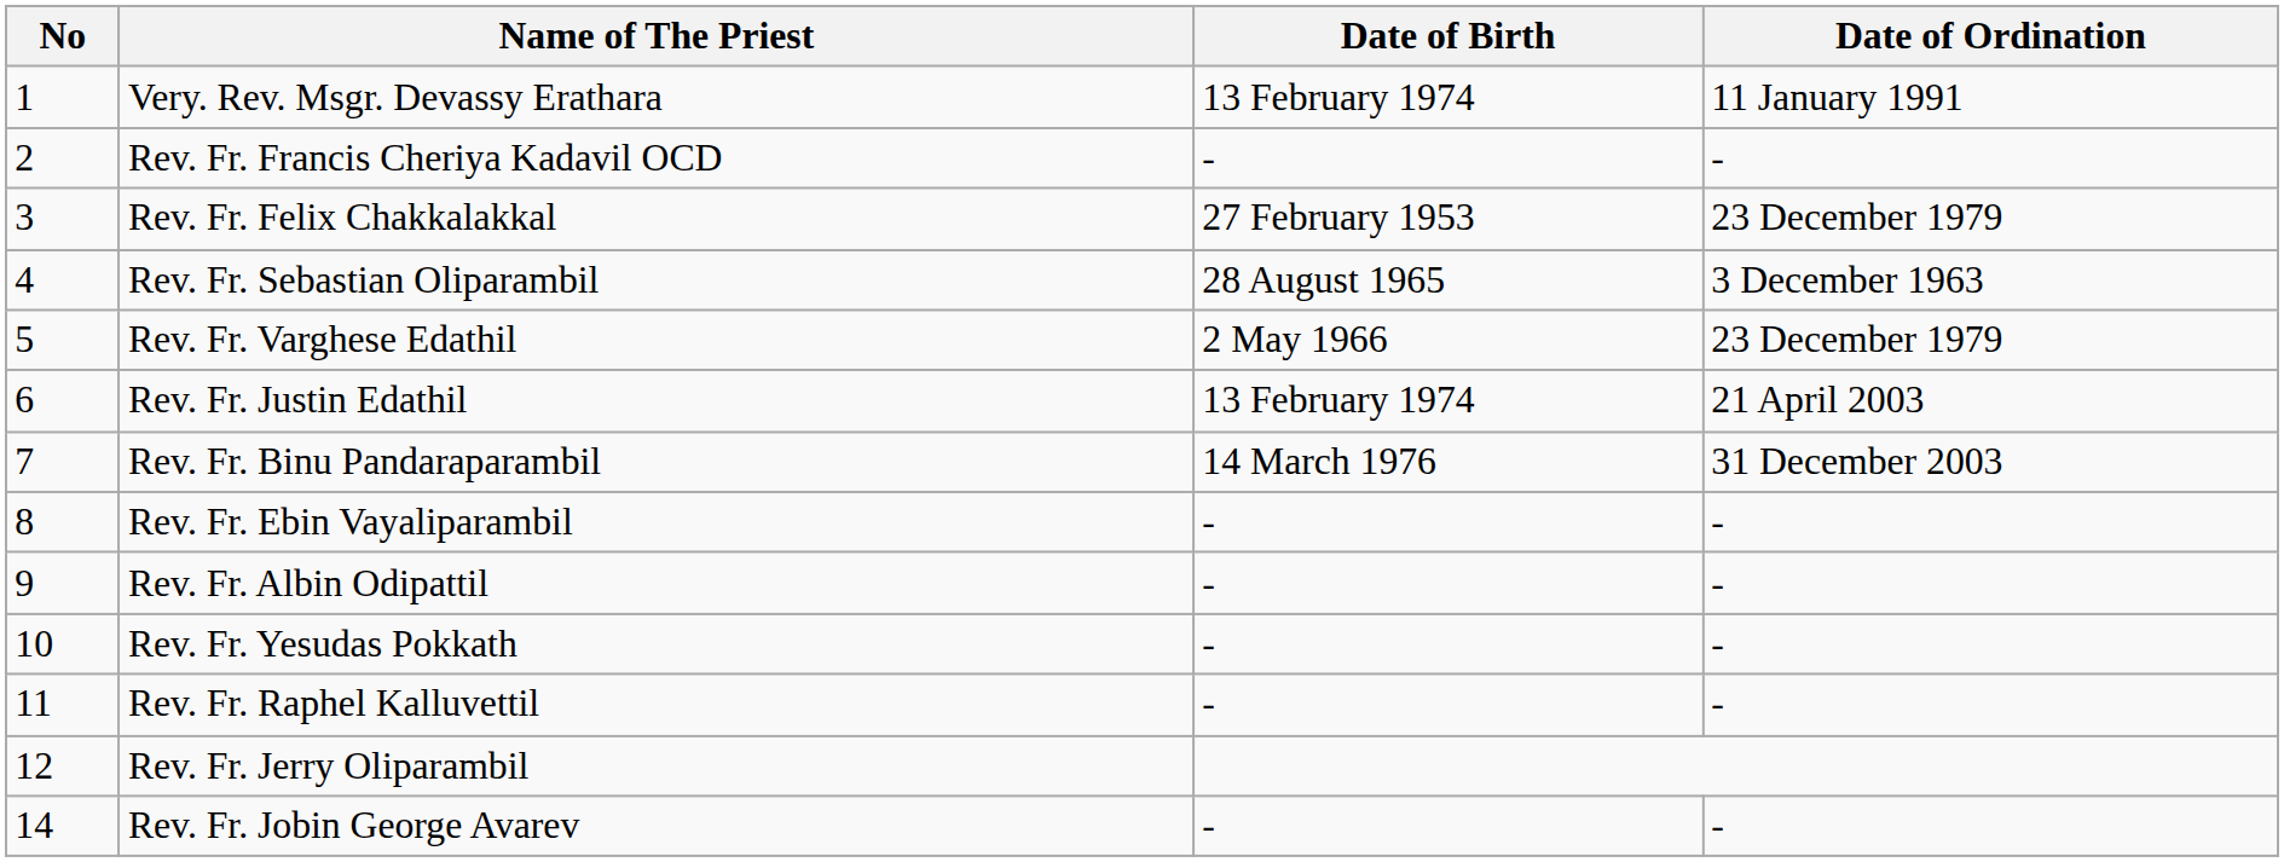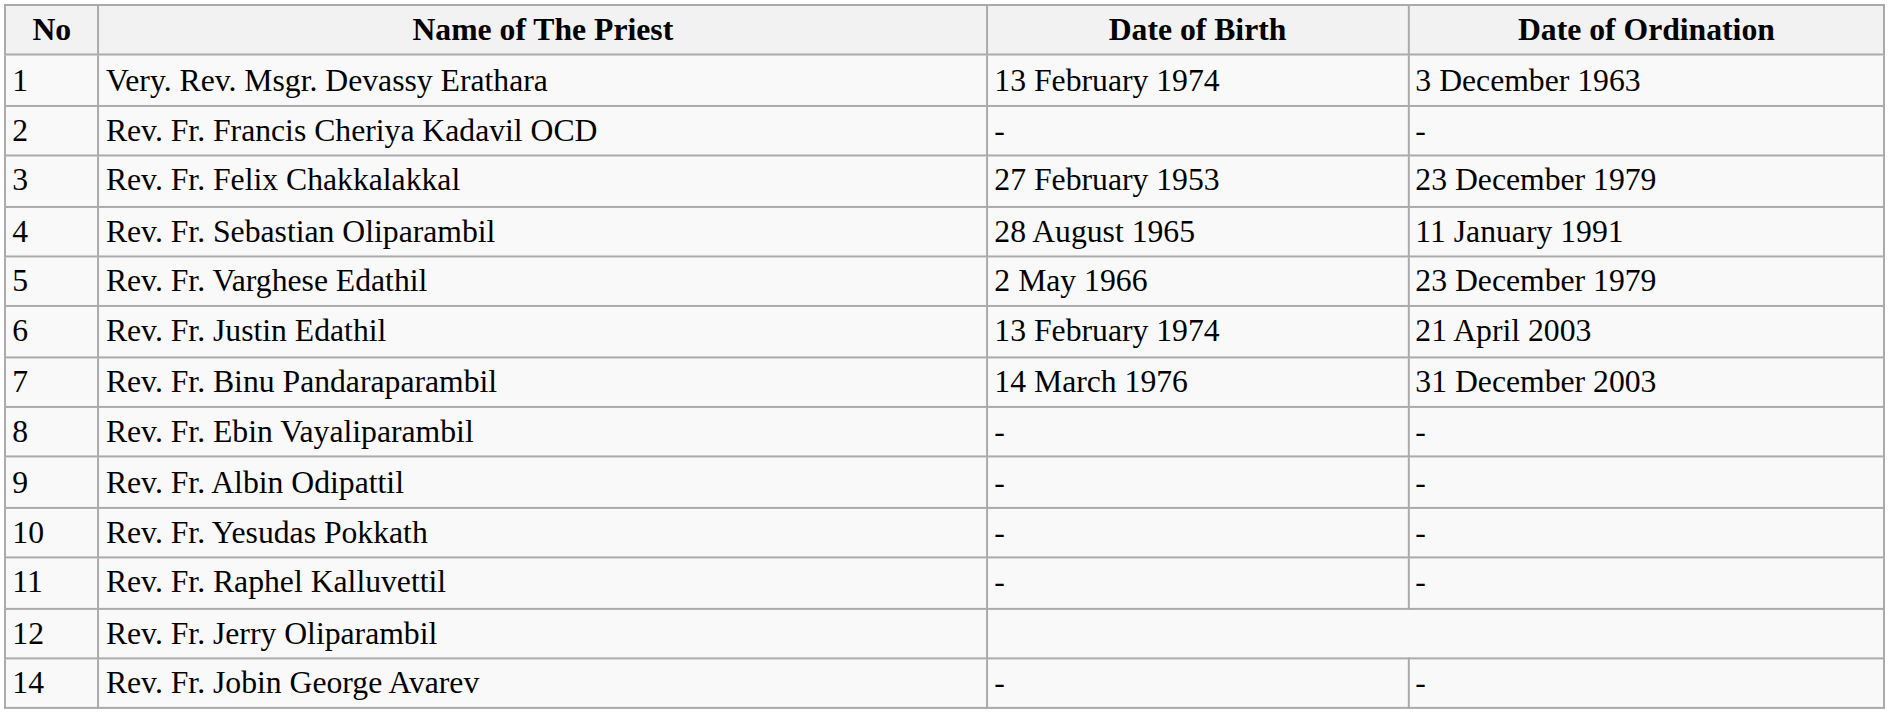Very. Rev. Msgr. Devassy Erathara | Date of Ordination: 11 January 1991 -> 3 December 1963
Rev. Fr. Sebastian Oliparambil | Date of Ordination: 3 December 1963 -> 11 January 1991
